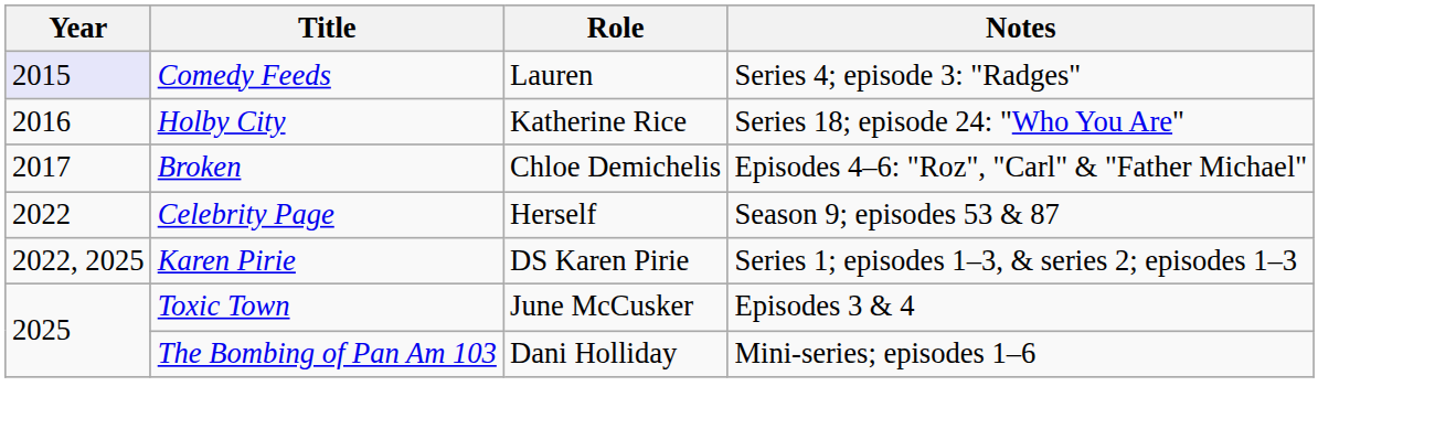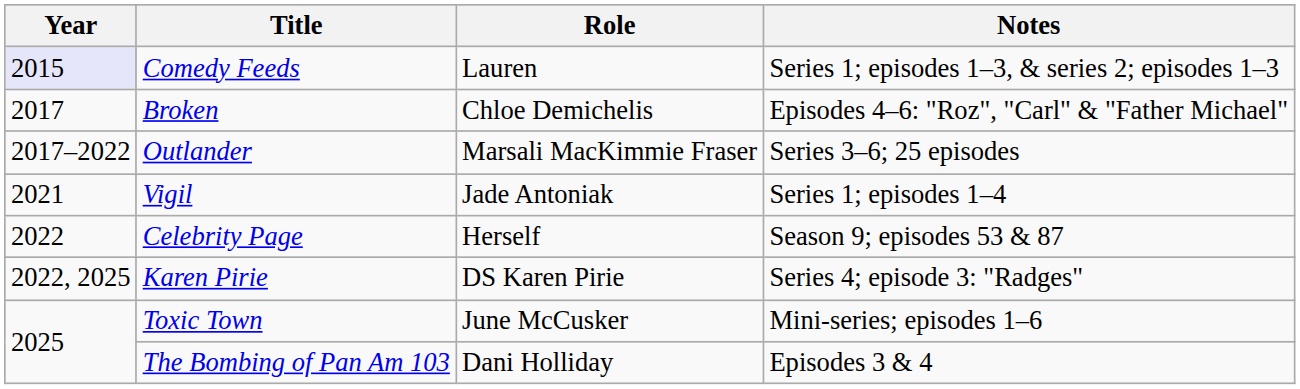Comedy Feeds | Notes: Series 4; episode 3: "Radges" -> Series 1; episodes 1–3, & series 2; episodes 1–3
- row: 2016 | Holby City | Katherine Rice | Series 18; episode 24: "Who You Are"
+ row: 2017–2022 | Outlander | Marsali MacKimmie Fraser | Series 3–6; 25 episodes
+ row: 2021 | Vigil | Jade Antoniak | Series 1; episodes 1–4
Karen Pirie | Notes: Series 1; episodes 1–3, & series 2; episodes 1–3 -> Series 4; episode 3: "Radges"
Toxic Town | Notes: Episodes 3 & 4 -> Mini-series; episodes 1–6
The Bombing of Pan Am 103 | Notes: Mini-series; episodes 1–6 -> Episodes 3 & 4
